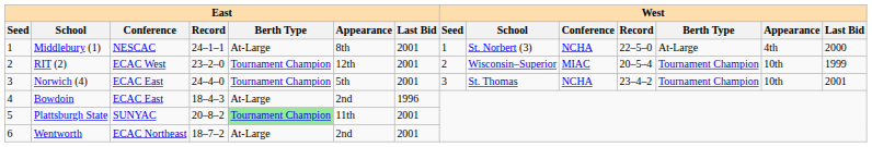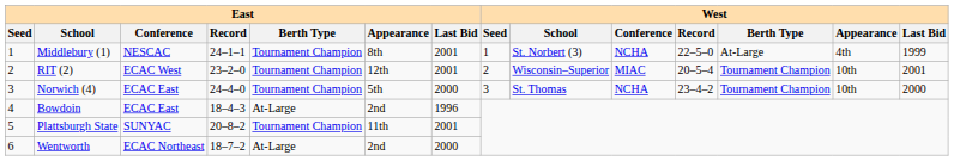Middlebury (1) | East / Berth Type: At-Large -> Tournament Champion
Middlebury (1) | West / Last Bid: 2000 -> 1999
RIT (2) | West / Last Bid: 1999 -> 2001
Norwich (4) | East / Last Bid: 2001 -> 2000
Norwich (4) | West / Last Bid: 2001 -> 2000
Plattsburgh State | East / Berth Type: lightgreen background -> no background
Wentworth | East / Last Bid: 2001 -> 2000
